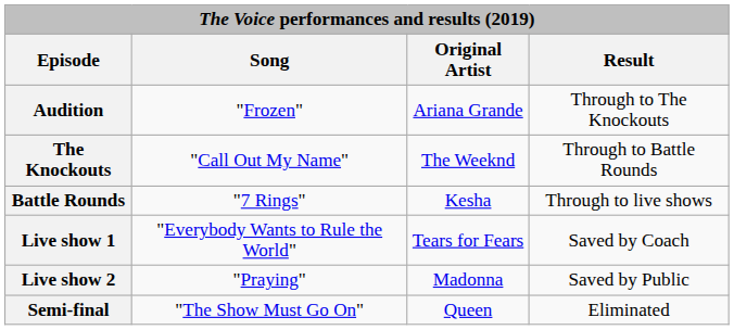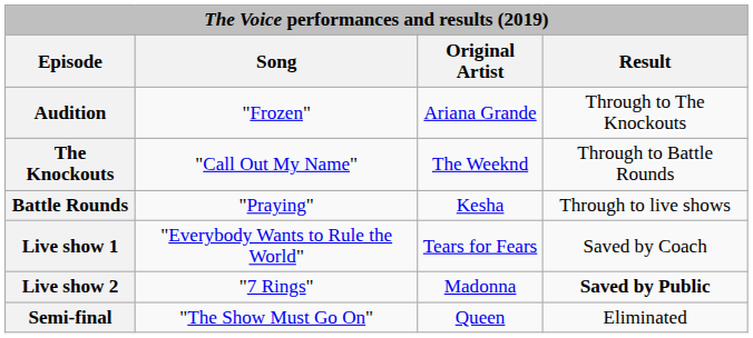Battle Rounds | Song: "7 Rings" -> "Praying"
Live show 2 | Song: "Praying" -> "7 Rings"
Live show 2 | Result: normal -> bold
